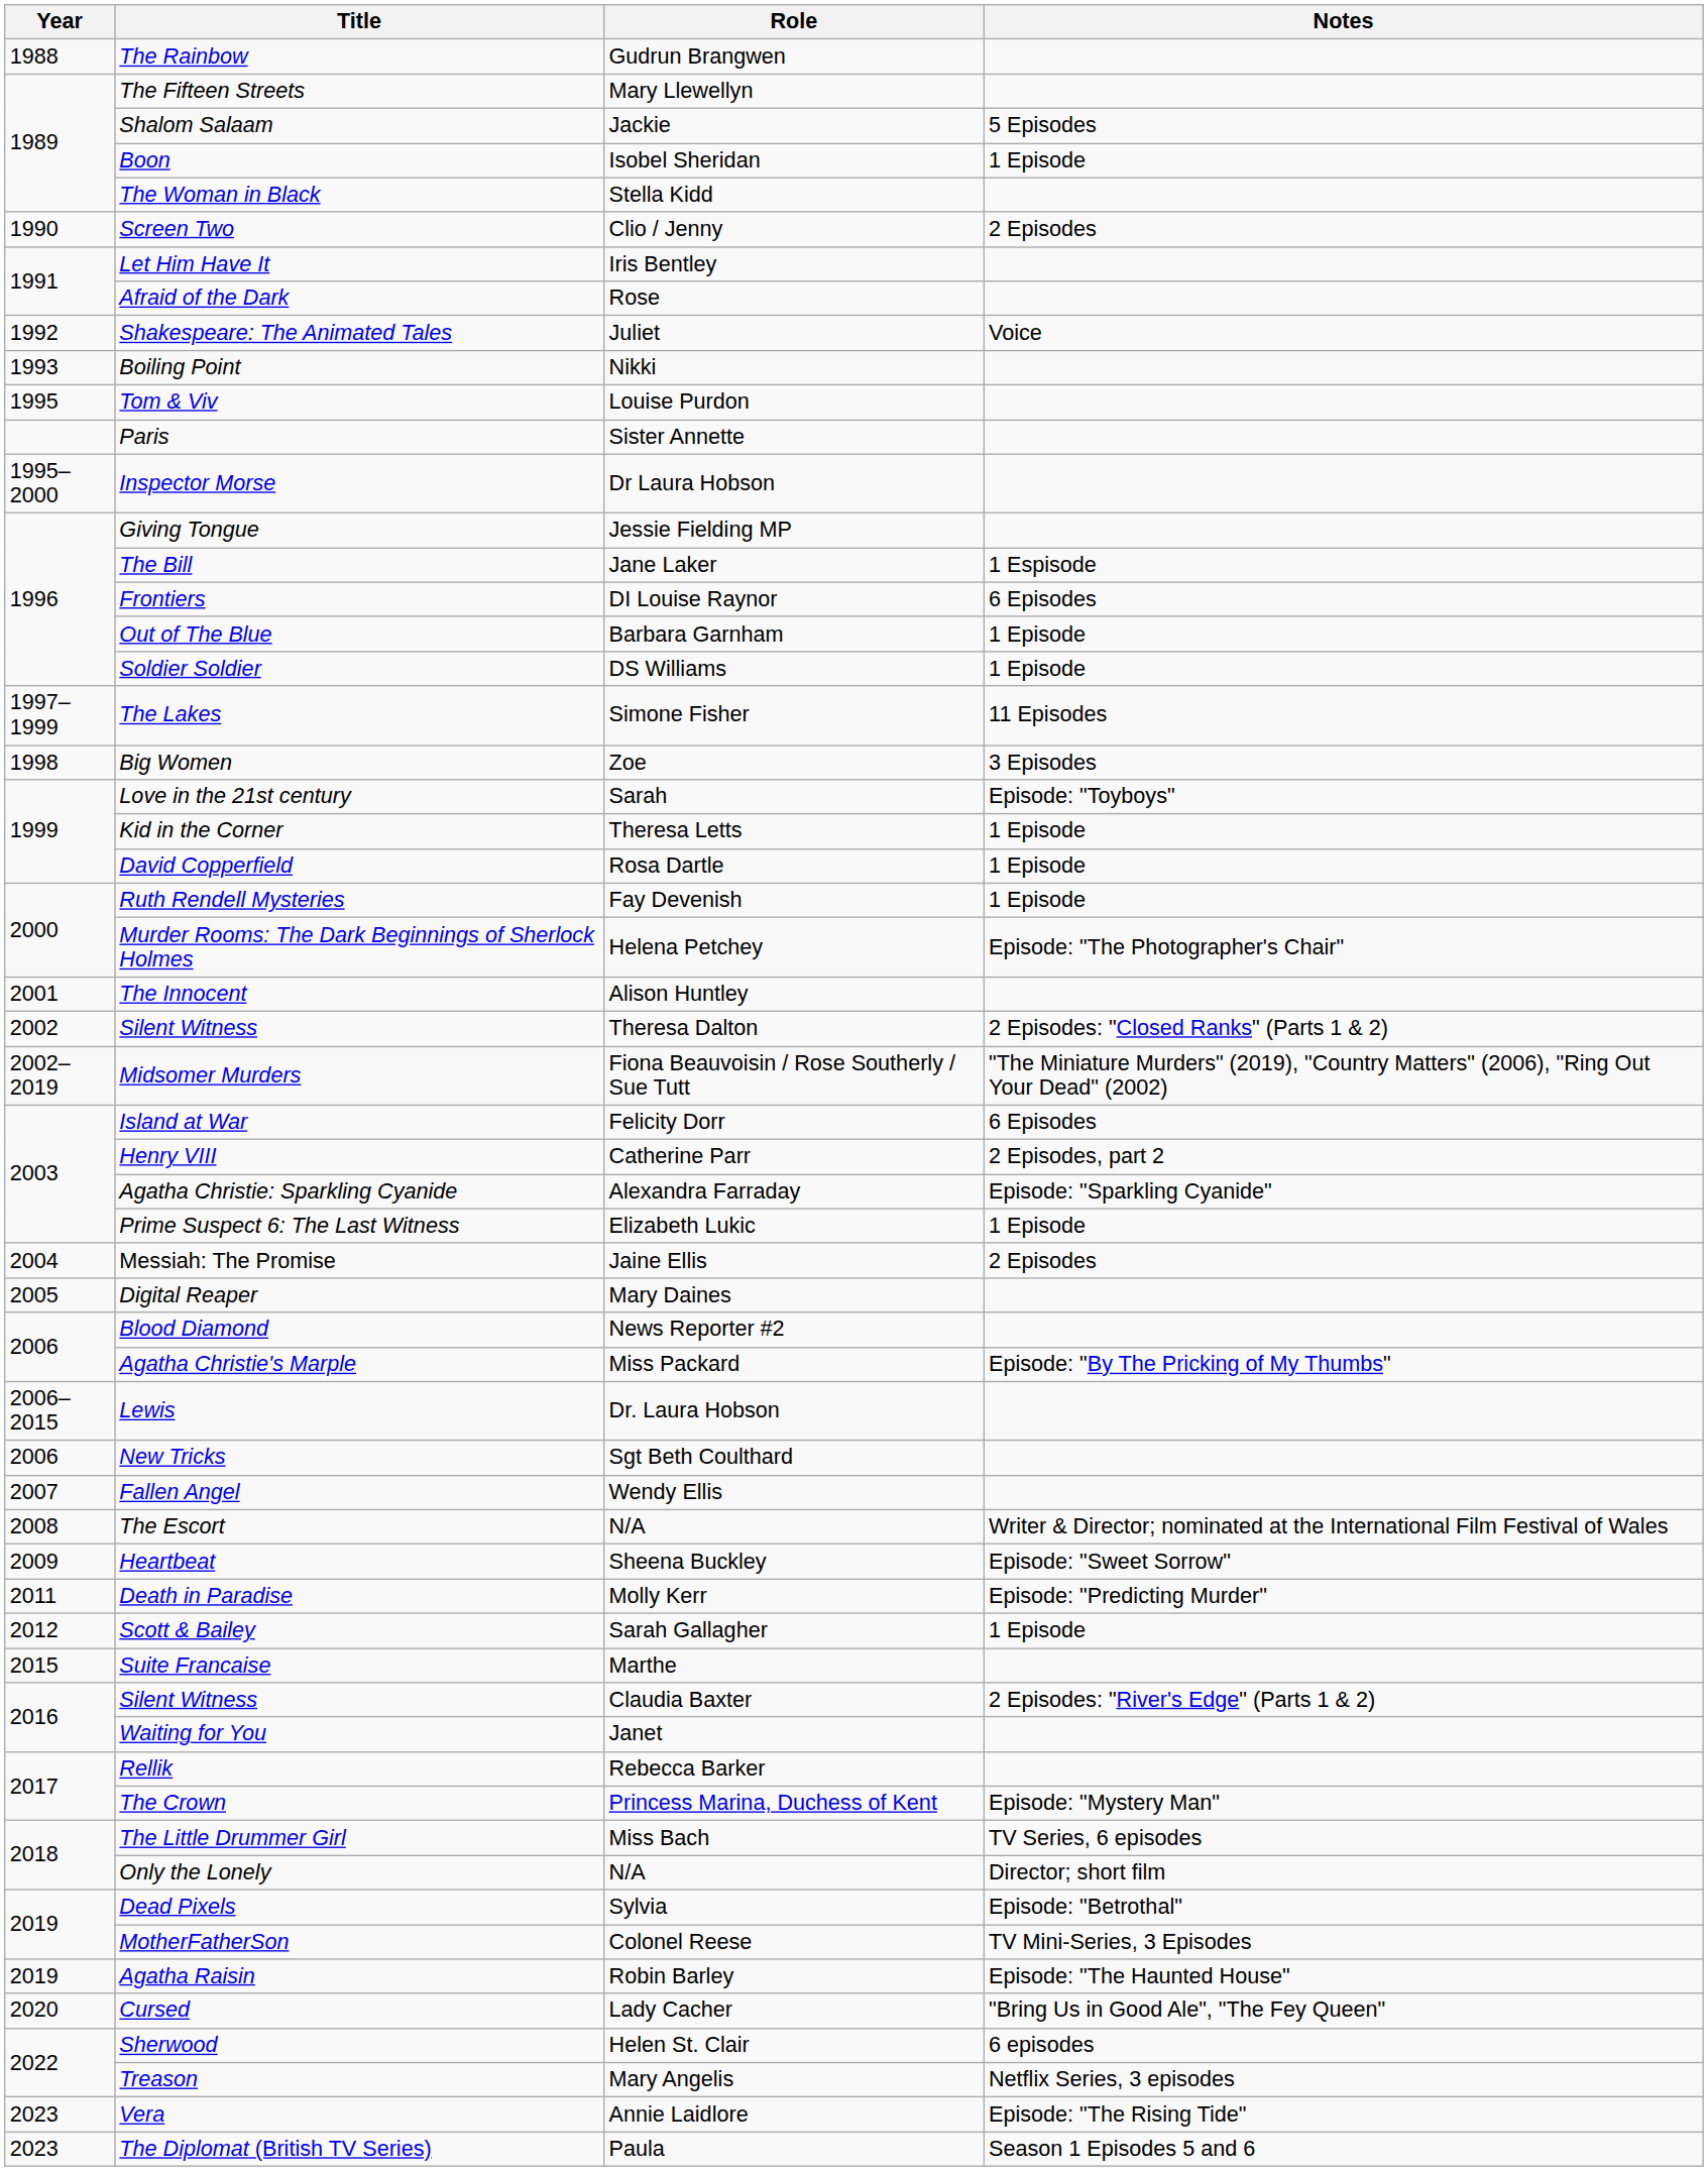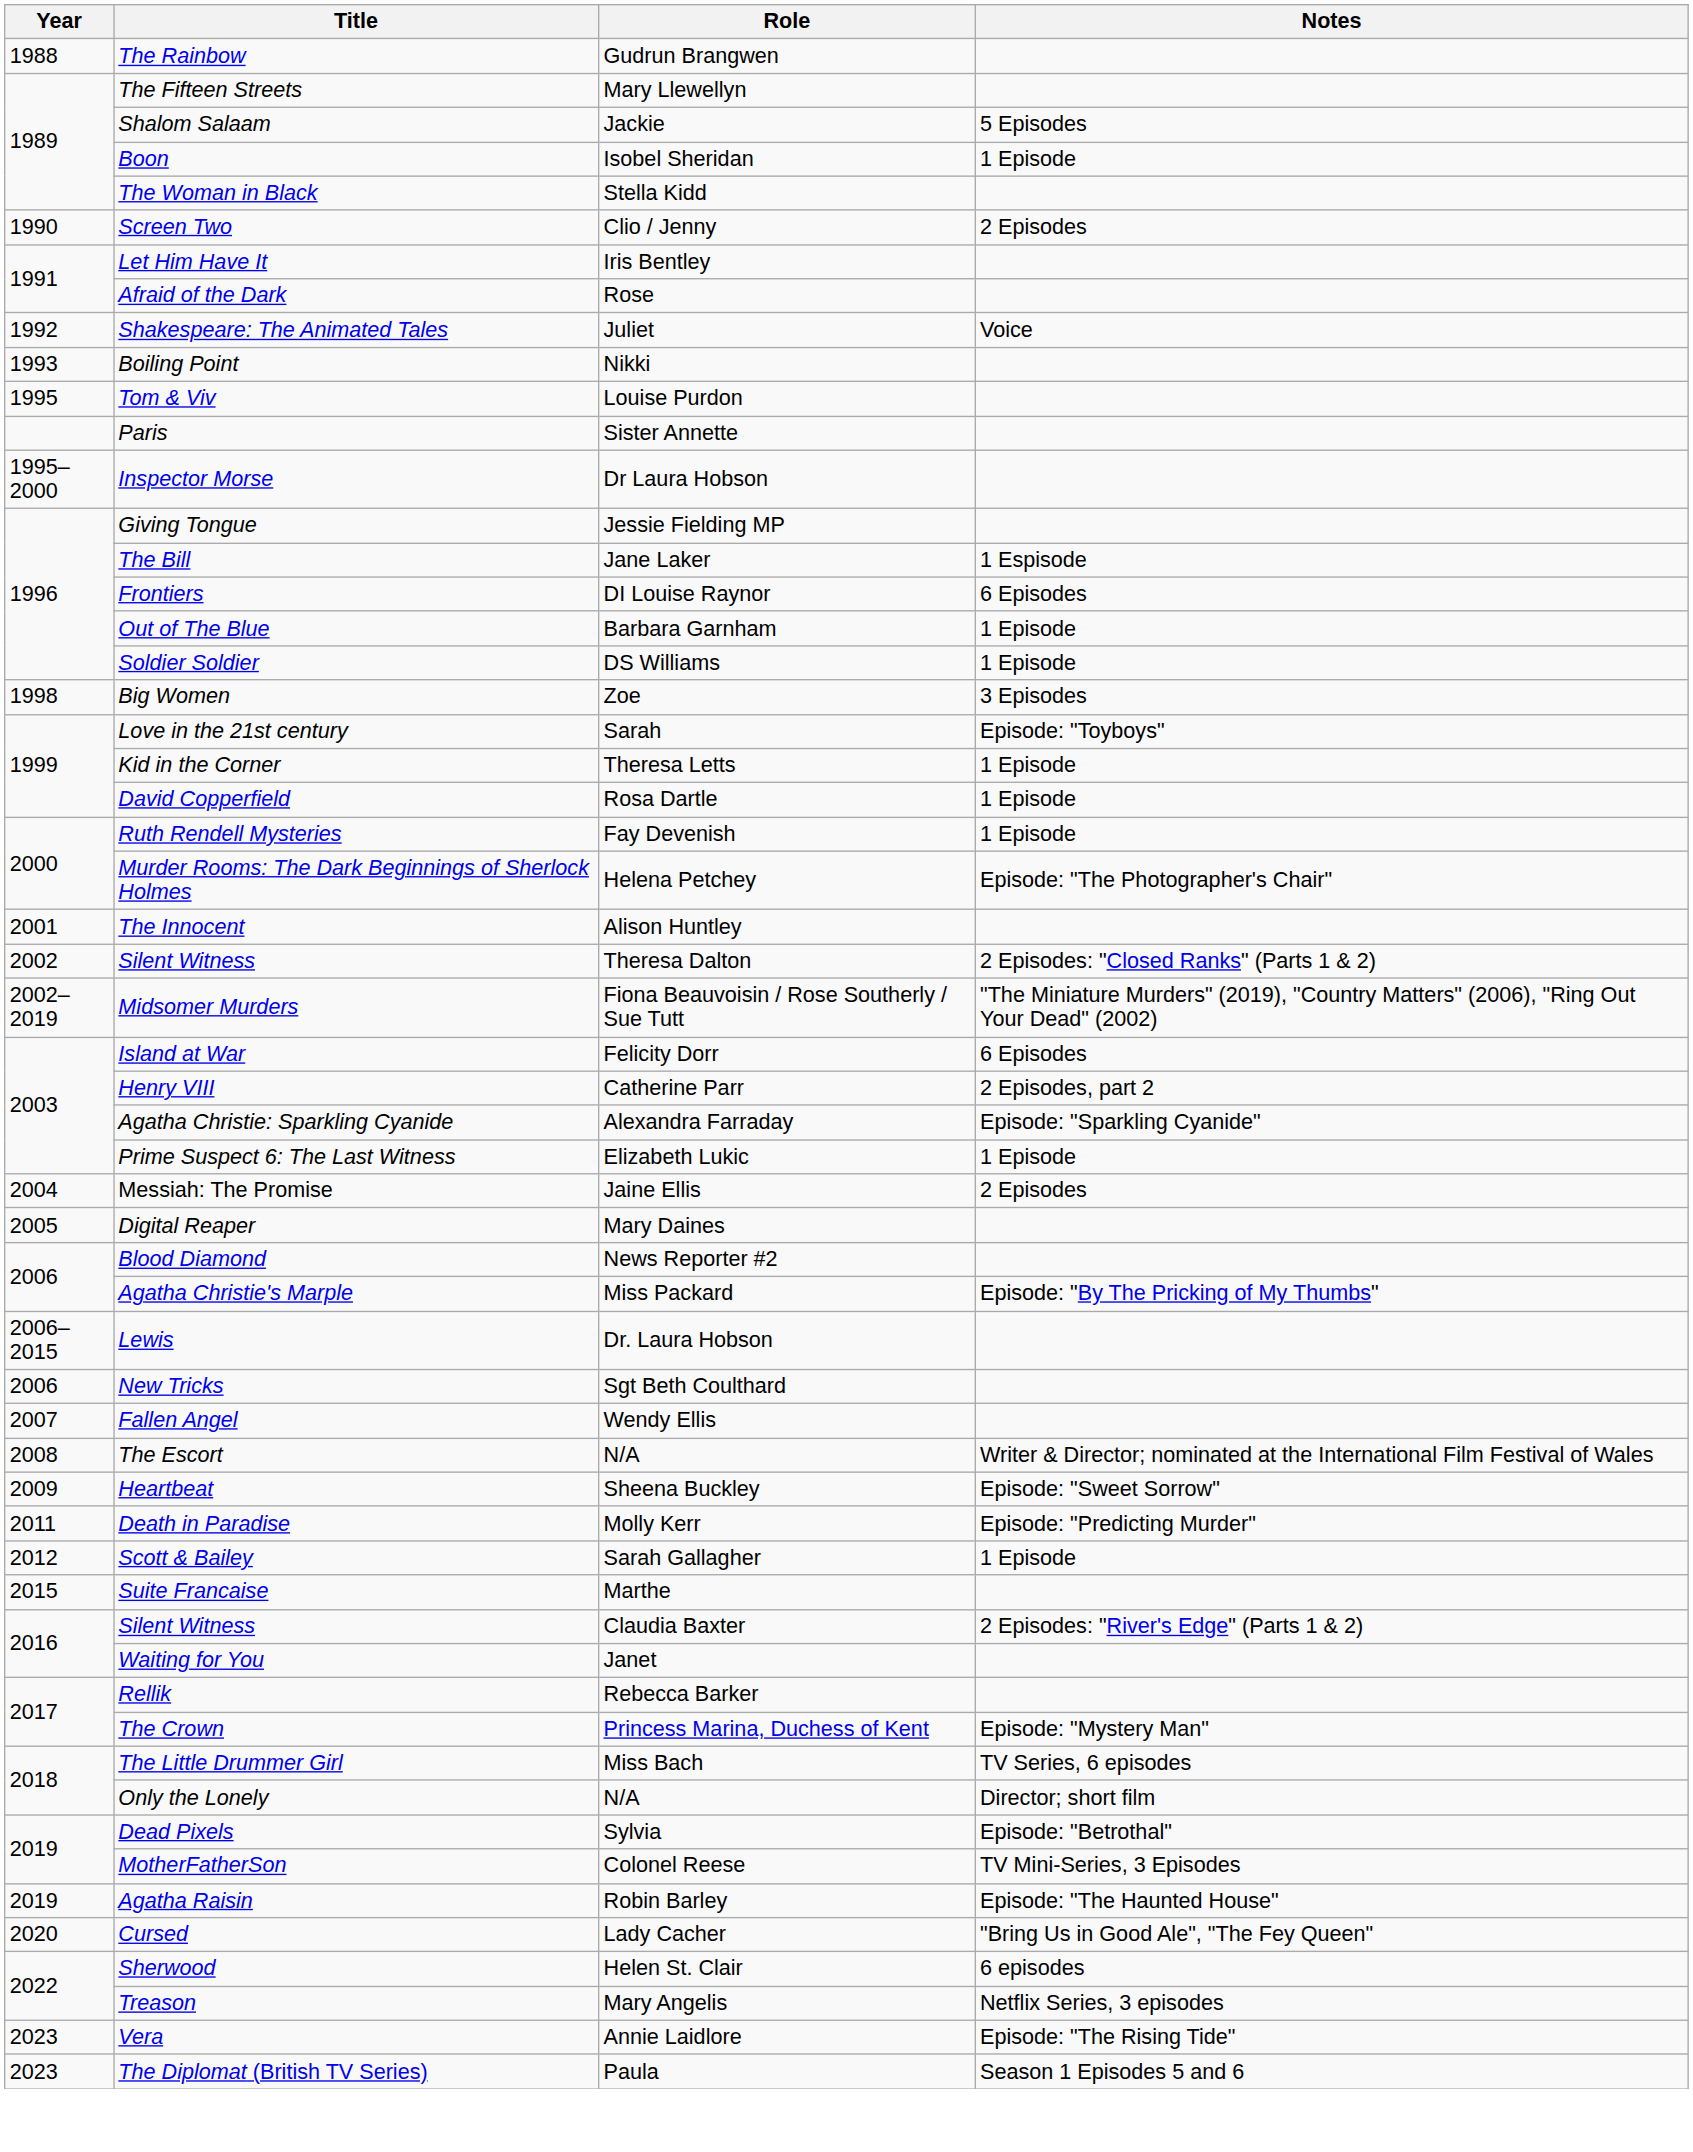- row: 1997–1999 | The Lakes | Simone Fisher | 11 Episodes
